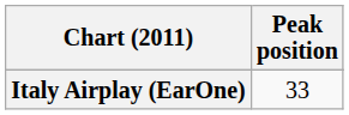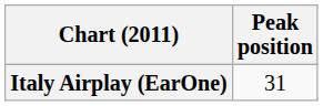Italy Airplay (EarOne) | Peak position: 33 -> 31
